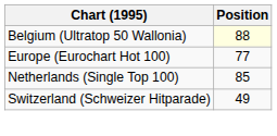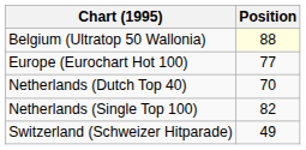+ row: Netherlands (Dutch Top 40) | 70
Netherlands (Single Top 100) | Position: 85 -> 82
